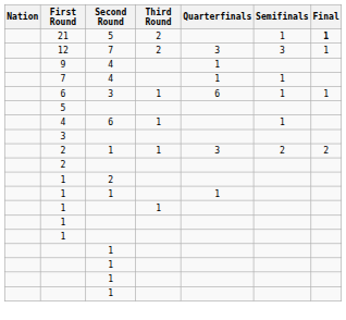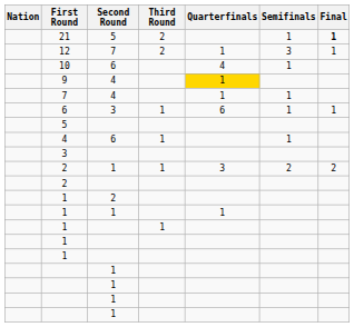12 | Quarterfinals: 3 -> 1
+ row: 10 | 6 | 4 | 1
9 | Quarterfinals: no background -> gold background
